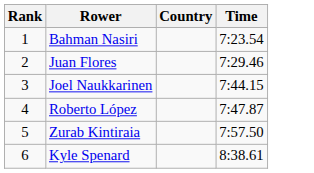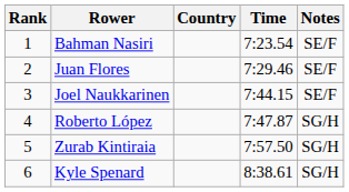+ column: Notes | SE/F | SE/F | SE/F | SG/H | SG/H | SG/H
